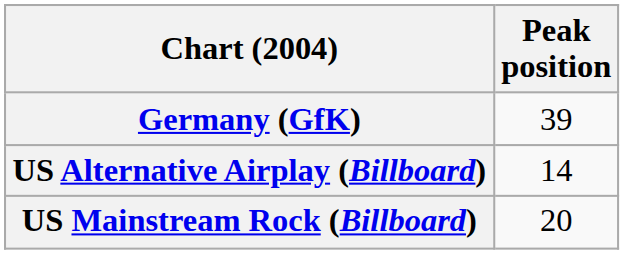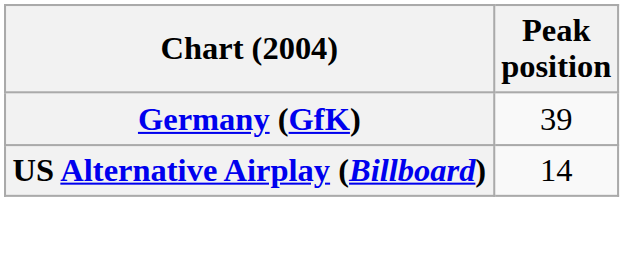- row: US Mainstream Rock (Billboard) | 20
